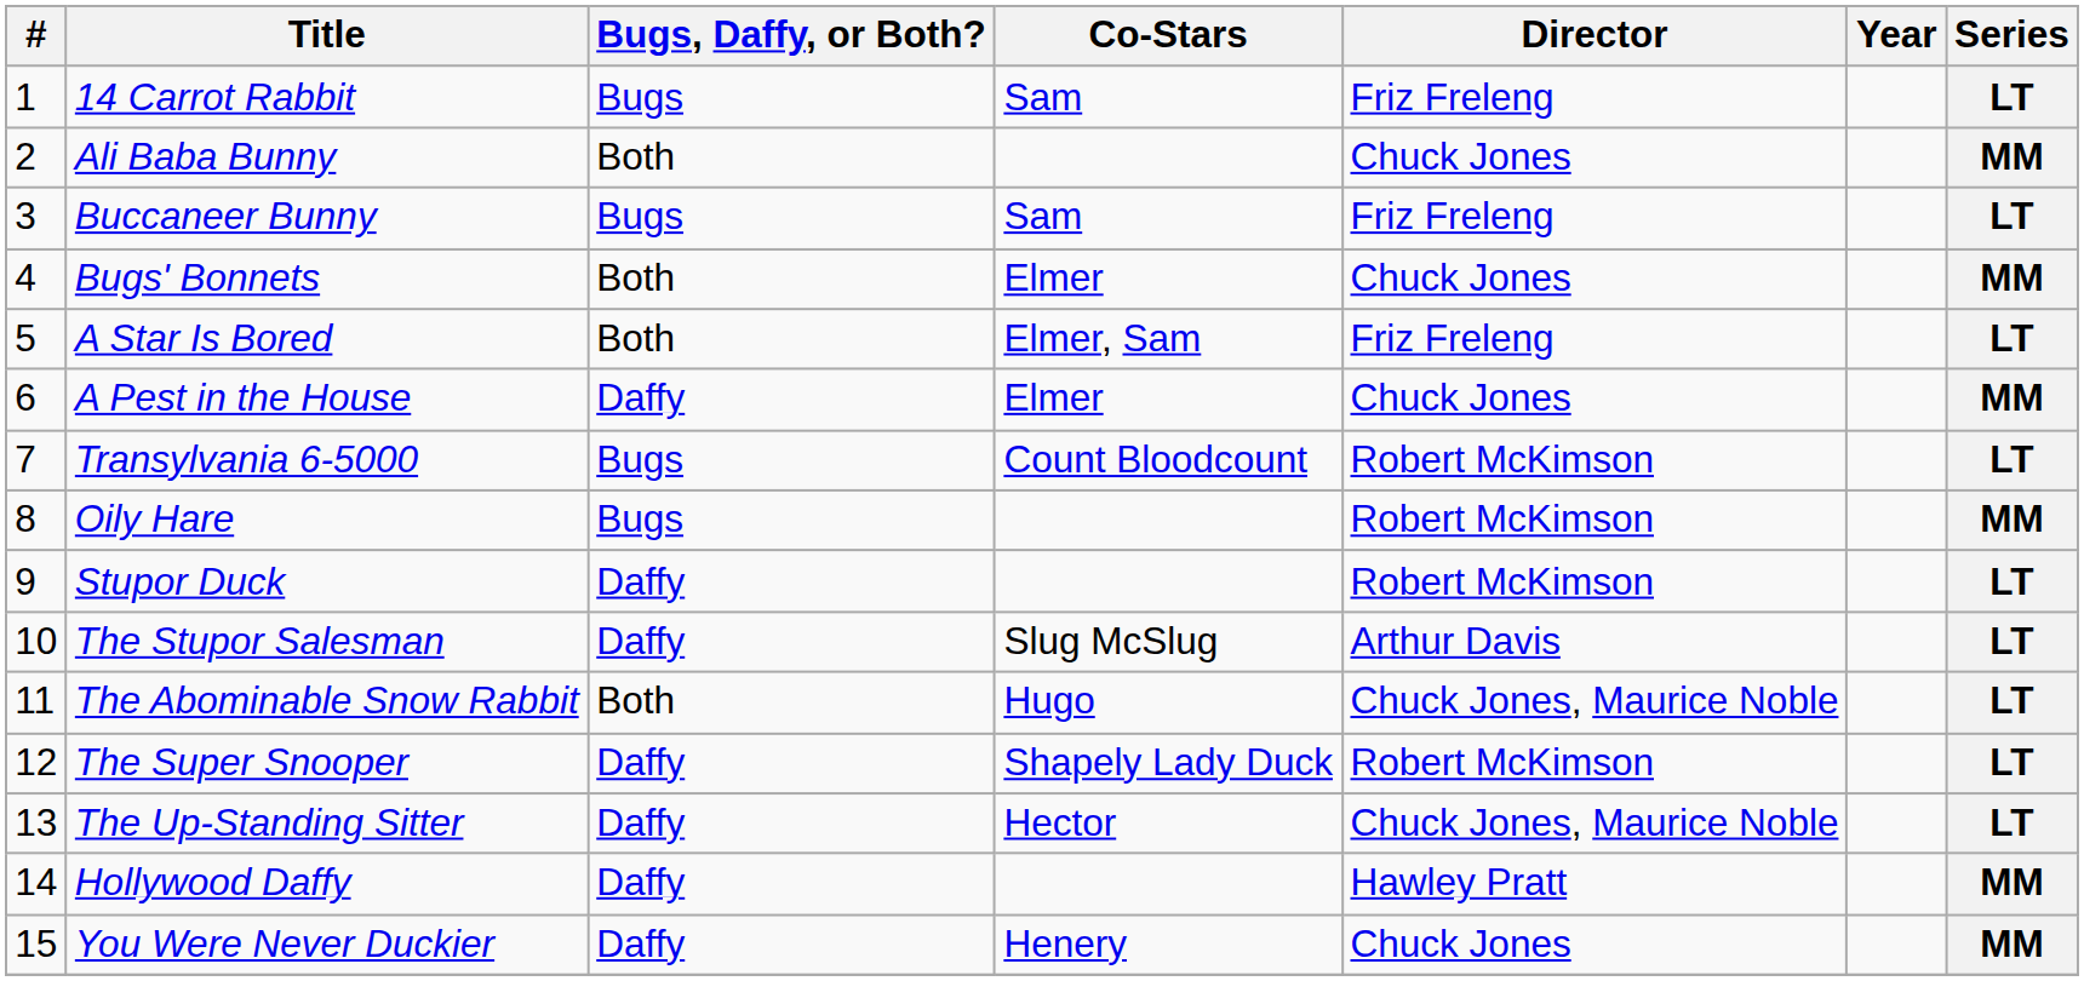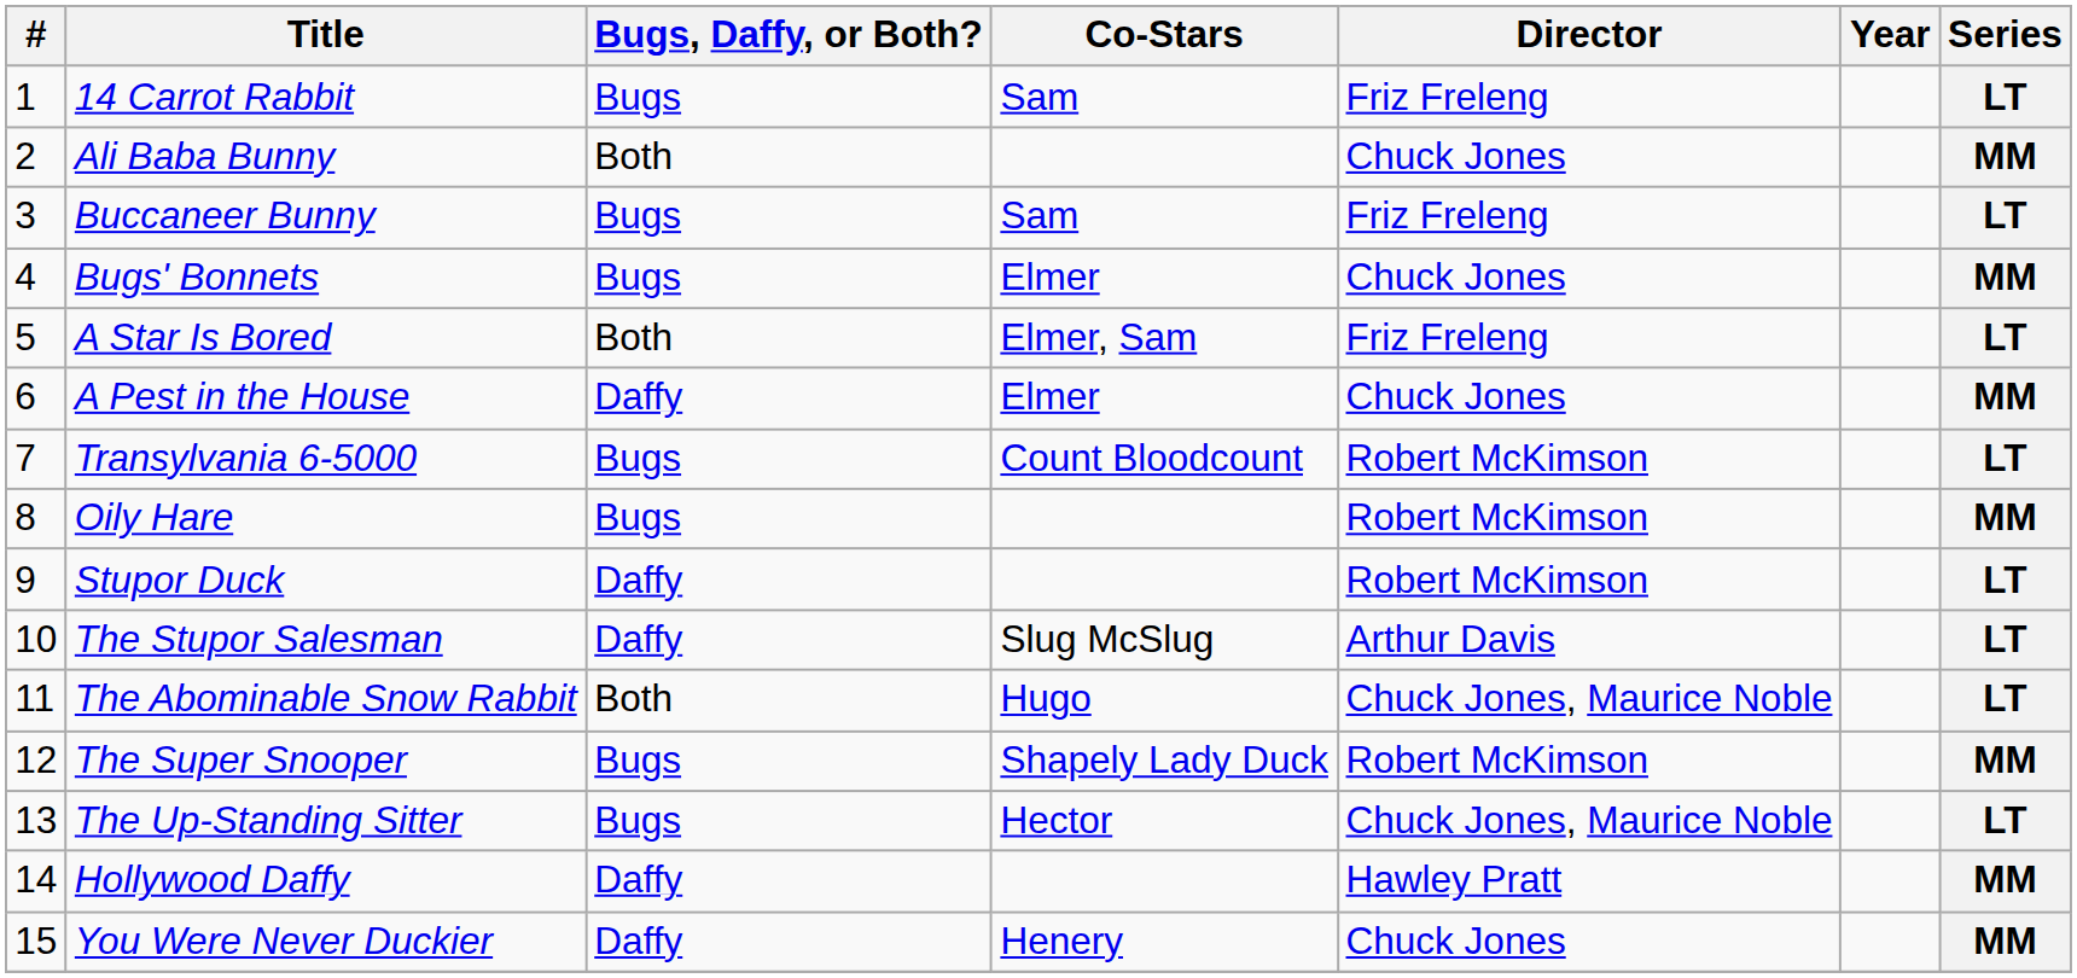Bugs' Bonnets | Bugs, Daffy, or Both?: Both -> Bugs
The Super Snooper | Bugs, Daffy, or Both?: Daffy -> Bugs
The Super Snooper | Series: LT -> MM
The Up-Standing Sitter | Bugs, Daffy, or Both?: Daffy -> Bugs
